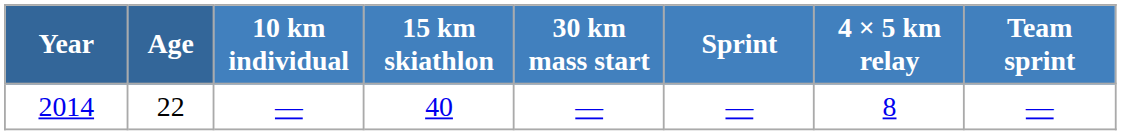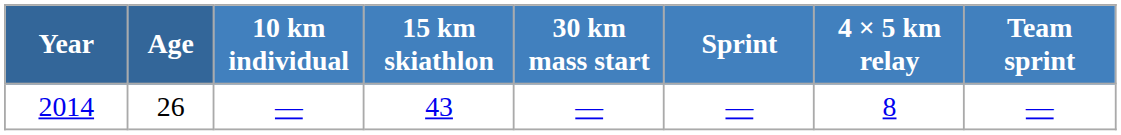2014 | Age: 22 -> 26
2014 | 15 km skiathlon: 40 -> 43
